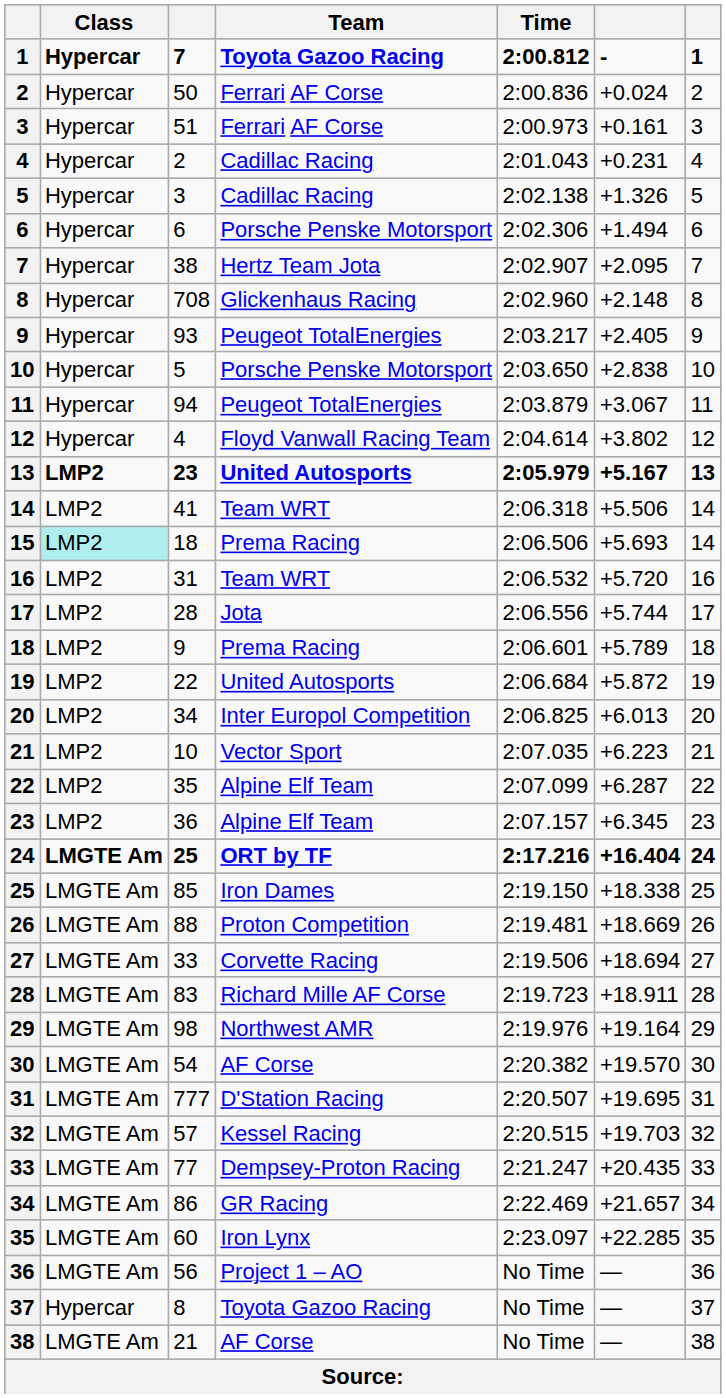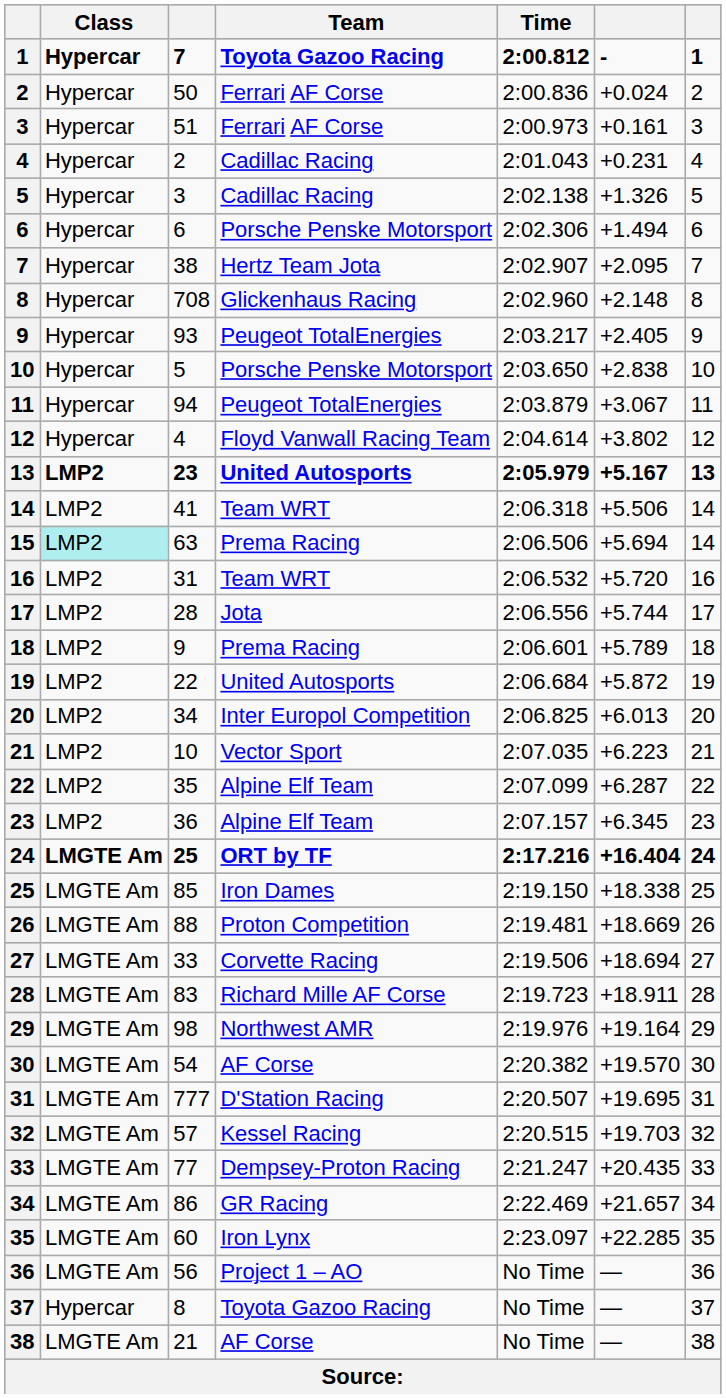15 | column 3: 18 -> 63
15 | column 6: +5.693 -> +5.694
